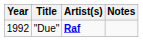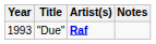"Due" | Year: 1992 -> 1993
